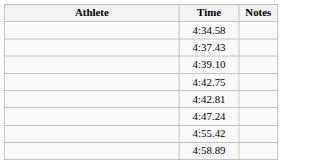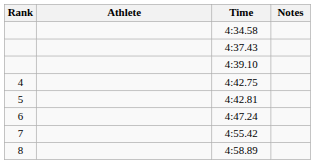+ column: Rank | 4 | 5 | 6 | 7 | 8
